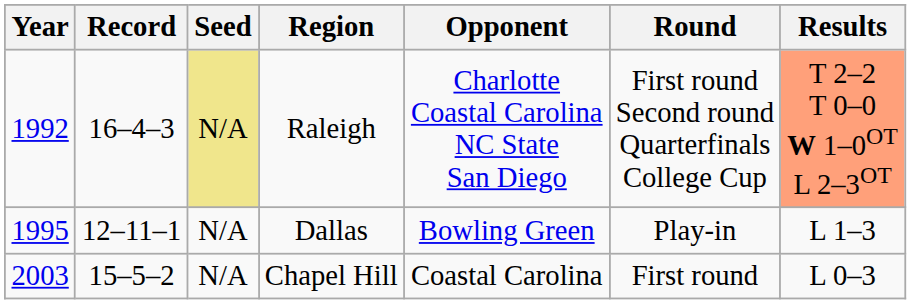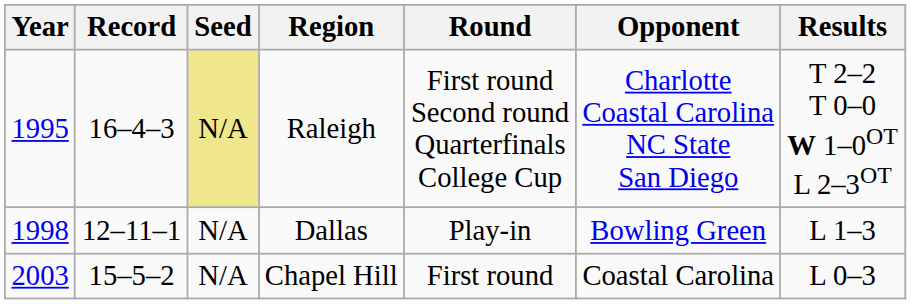columns swapped: Round <-> Opponent
Raleigh | Year: 1992 -> 1995
Raleigh | Results: lightsalmon background -> no background
Dallas | Year: 1995 -> 1998
